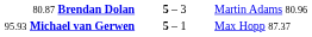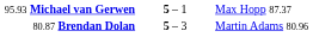rows swapped: 95.93 Michael van Gerwen <-> 80.87 Brendan Dolan
